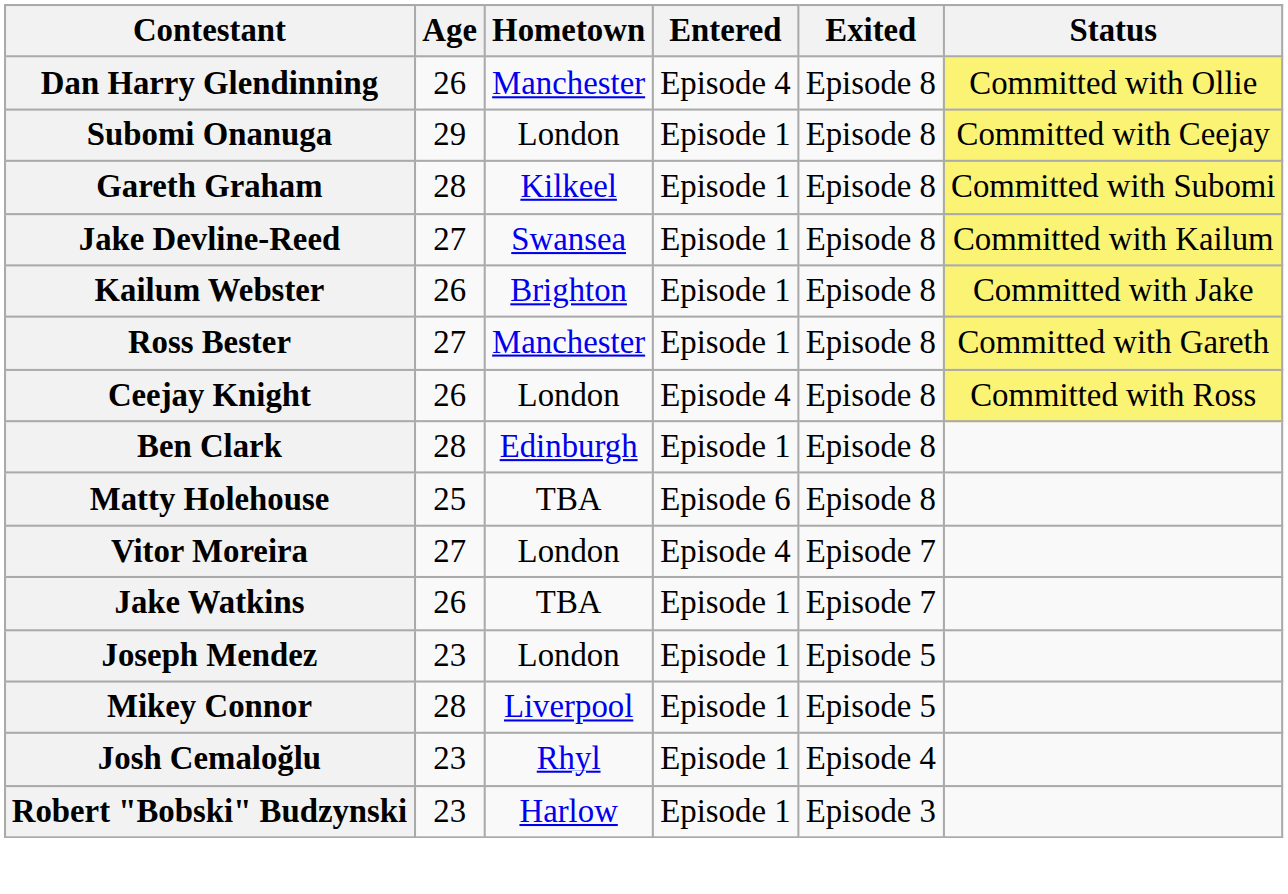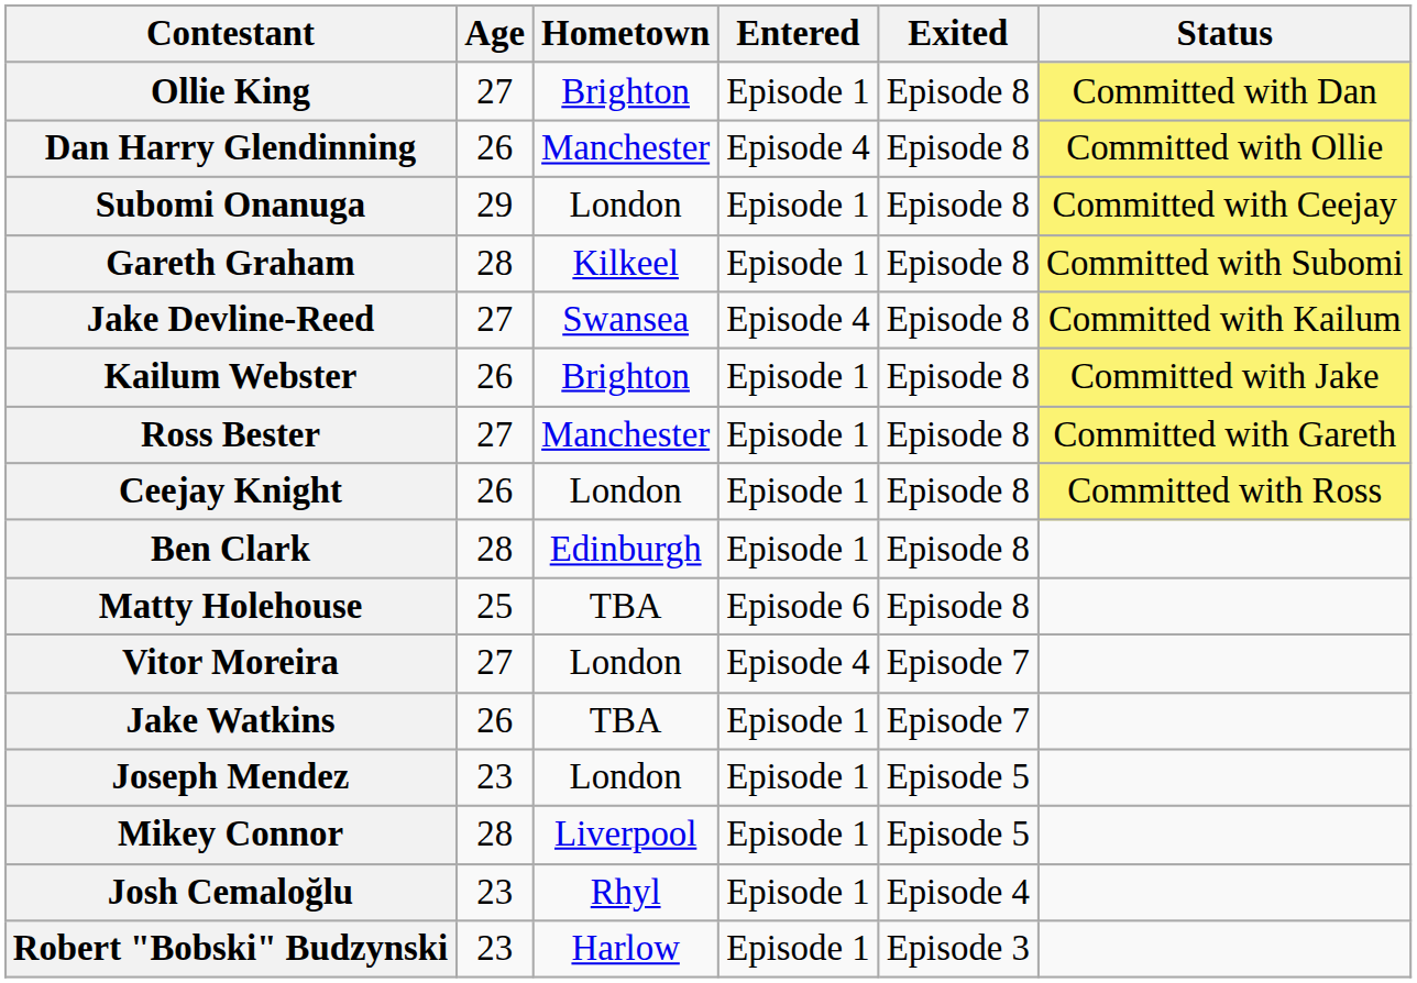+ row: Ollie King | 27 | Brighton | Episode 1 | Episode 8 | Committed with Dan
Jake Devline-Reed | Entered: Episode 1 -> Episode 4
Ceejay Knight | Entered: Episode 4 -> Episode 1
